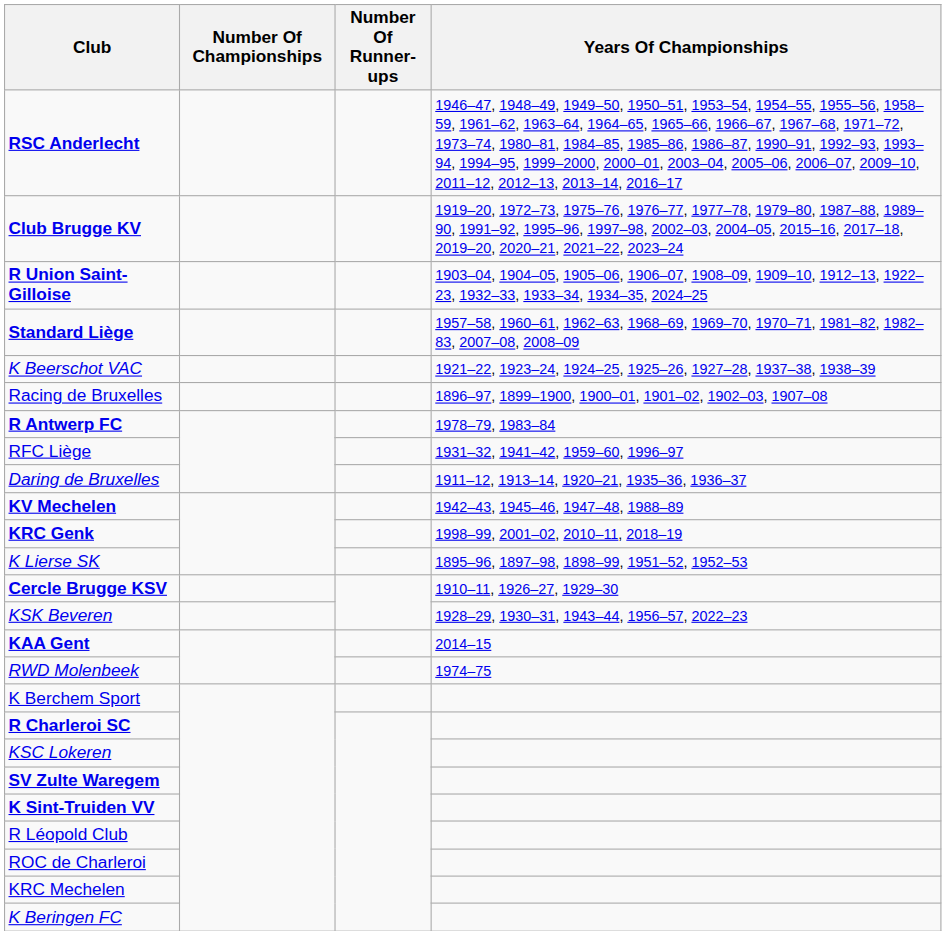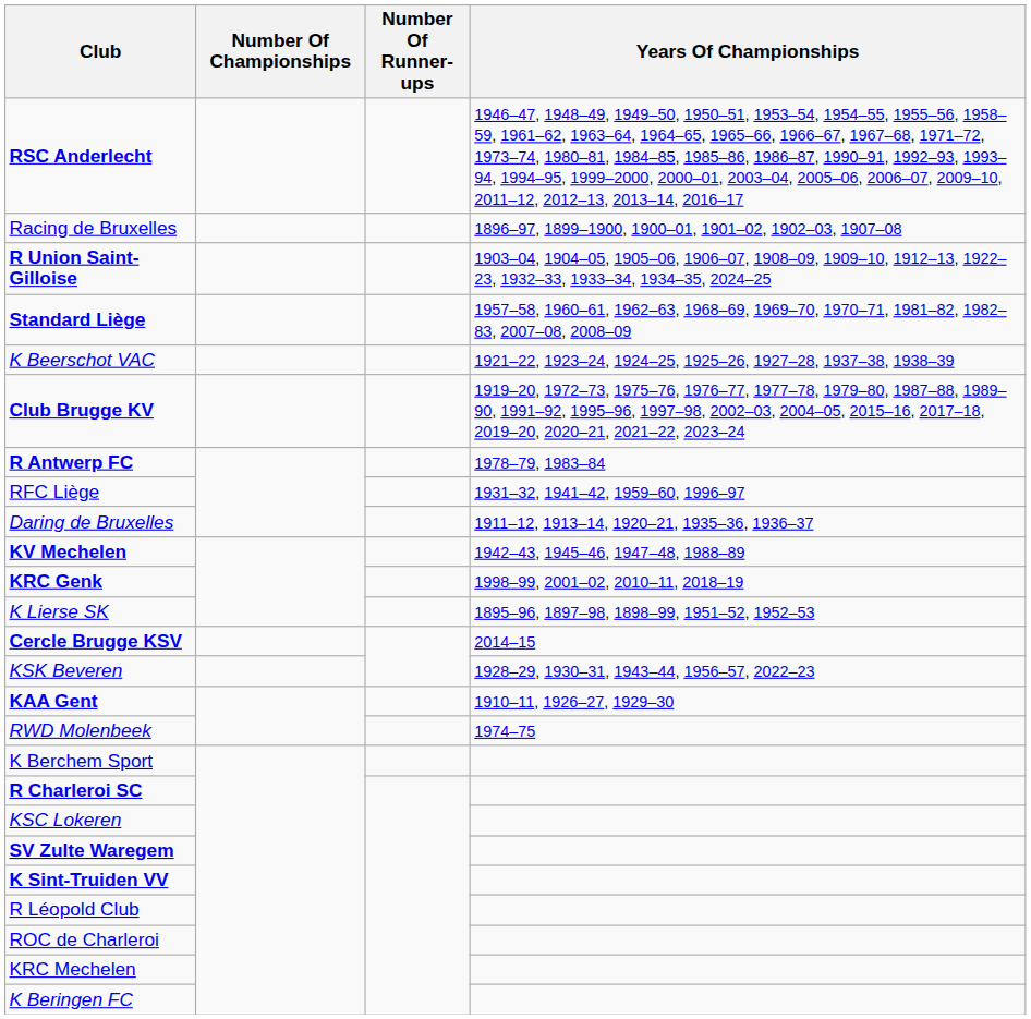rows swapped: Club Brugge KV <-> Racing de Bruxelles
Cercle Brugge KSV | Years Of Championships: 1910–11, 1926–27, 1929–30 -> 2014–15
KAA Gent | Years Of Championships: 2014–15 -> 1910–11, 1926–27, 1929–30
